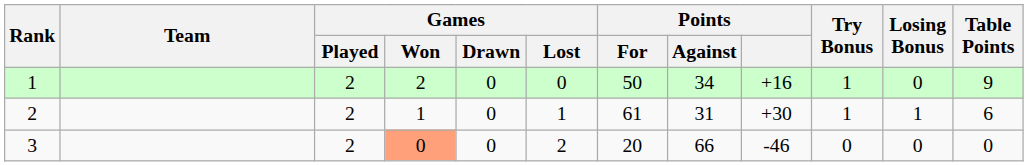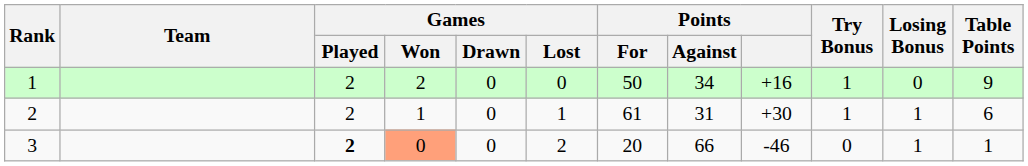3 | Games / Played: normal -> bold
3 | Losing Bonus: 0 -> 1
3 | Table Points: 0 -> 1
